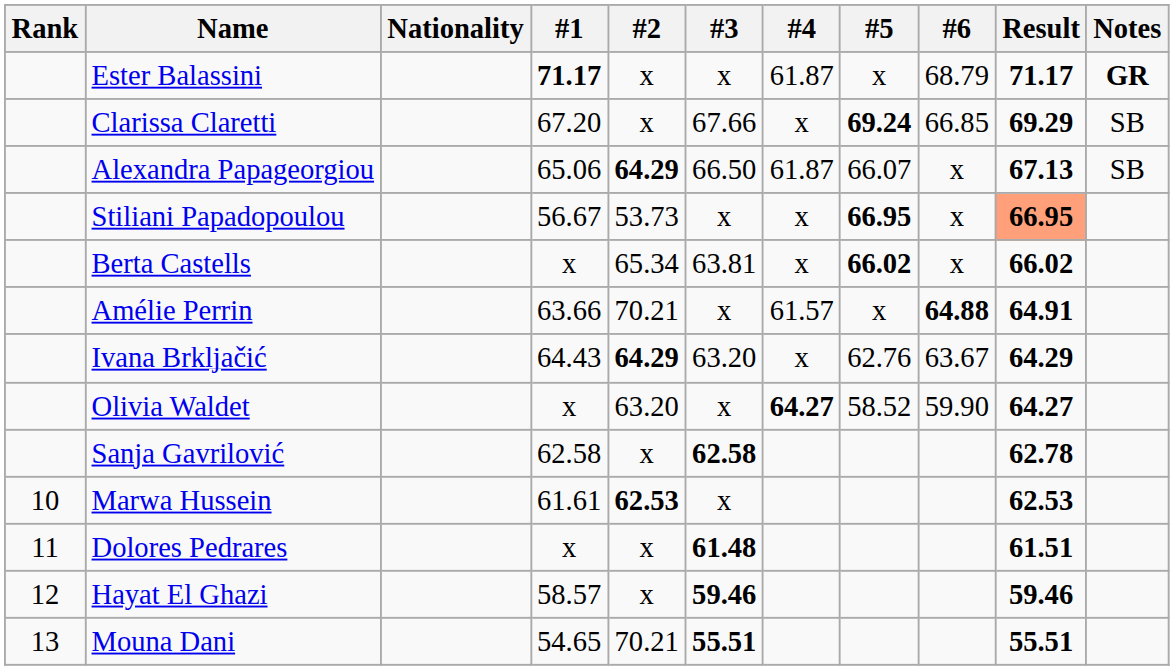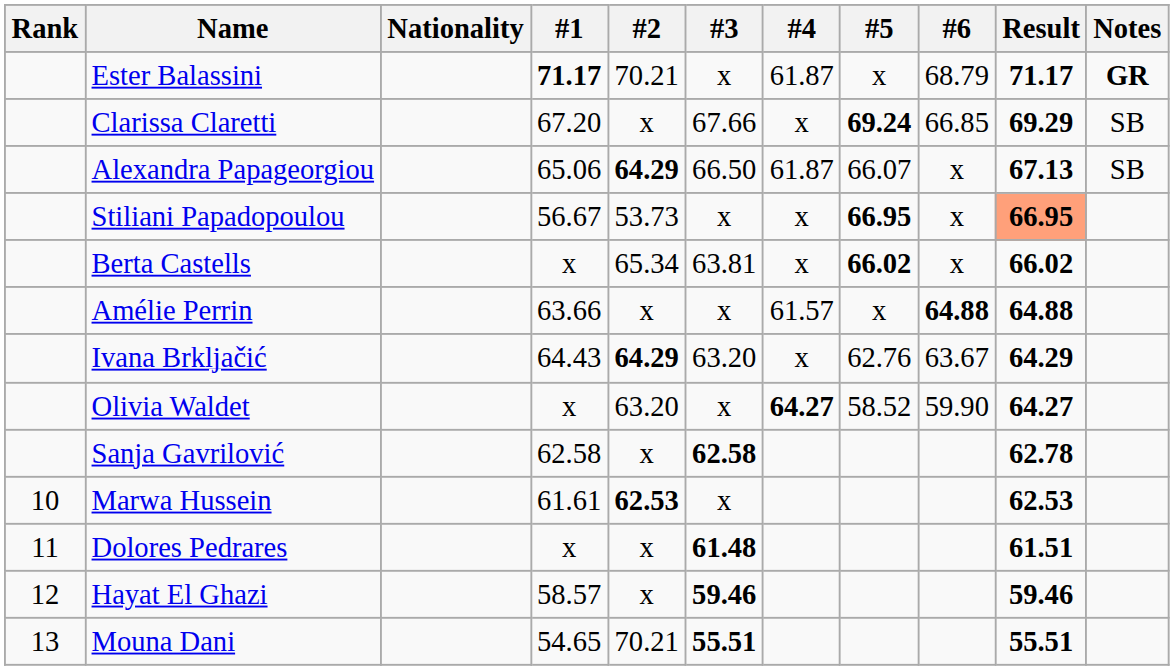Ester Balassini | #2: x -> 70.21
Amélie Perrin | #2: 70.21 -> x
Amélie Perrin | Result: 64.91 -> 64.88
